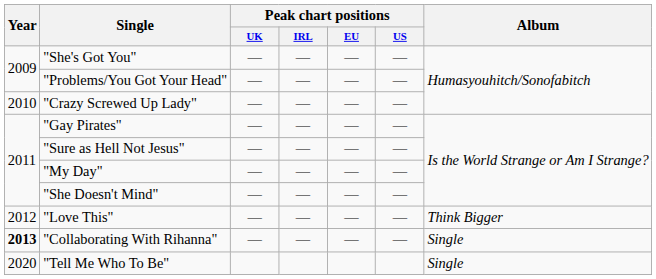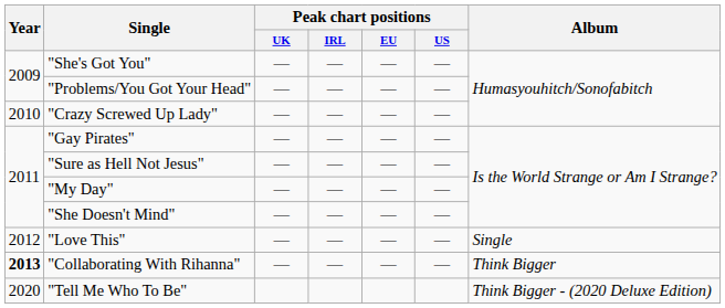"Love This" | Album: Think Bigger -> Single
"Collaborating With Rihanna" | Album: Single -> Think Bigger
"Tell Me Who To Be" | Album: Single -> Think Bigger - (2020 Deluxe Edition)
